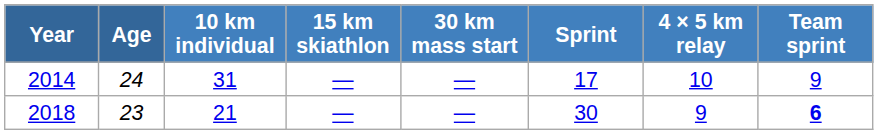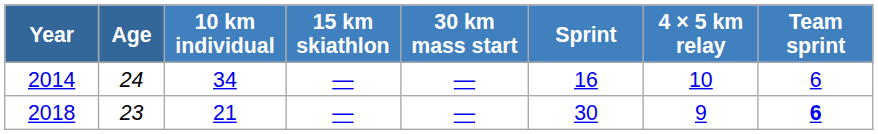2014 | 10 km individual: 31 -> 34
2014 | Sprint: 17 -> 16
2014 | Team sprint: 9 -> 6
